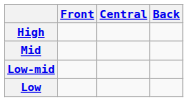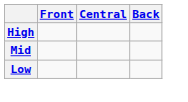- row: Low-mid
